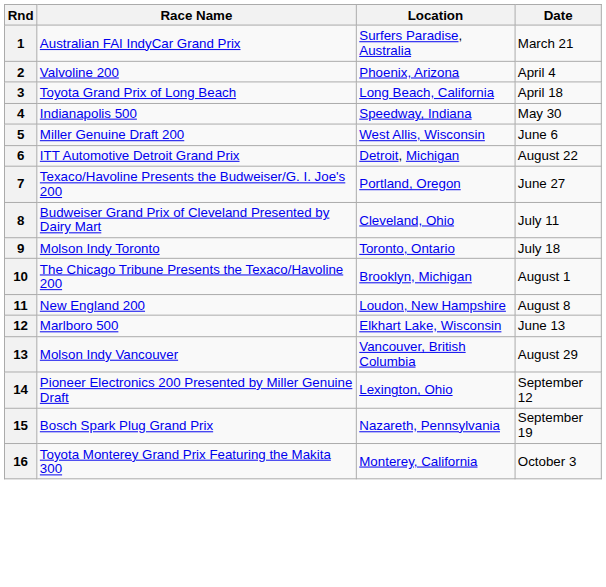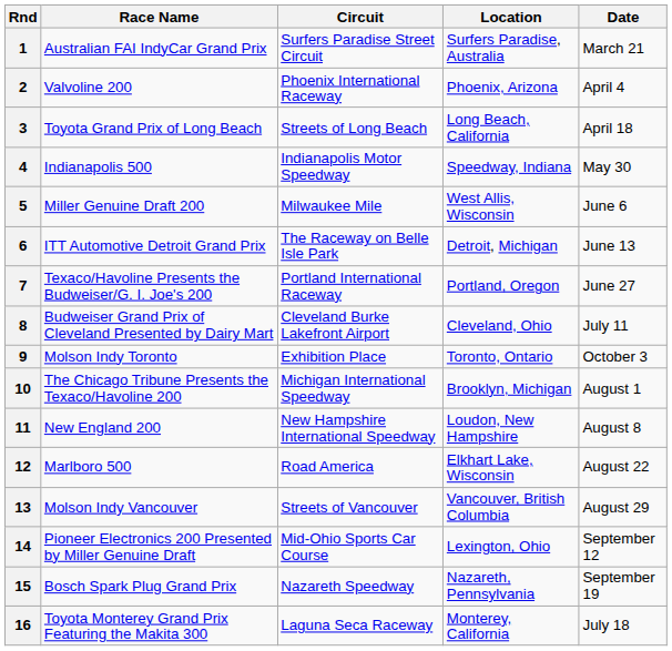+ column: Circuit | Surfers Paradise Street Circuit | Phoenix International Raceway | Streets of Long Beach | Indianapolis Motor Speedway | Milwaukee Mile | The Raceway on Belle Isle Park | Portland International Raceway | Cleveland Burke Lakefront Airport | Exhibition Place | Michigan International Speedway | New Hampshire International Speedway | Road America | Streets of Vancouver | Mid-Ohio Sports Car Course | Nazareth Speedway | Laguna Seca Raceway
6 | Date: August 22 -> June 13
9 | Date: July 18 -> October 3
12 | Date: June 13 -> August 22
16 | Date: October 3 -> July 18
